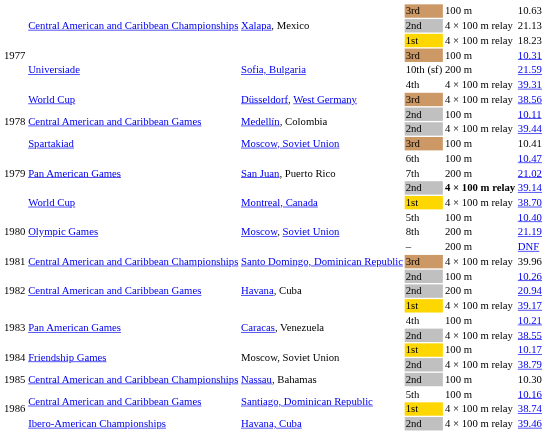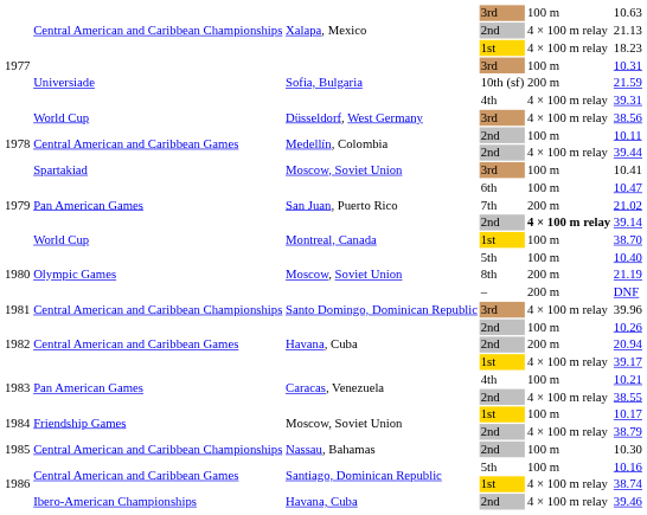Montreal, Canada | column 5: 4 × 100 m relay -> 100 m
